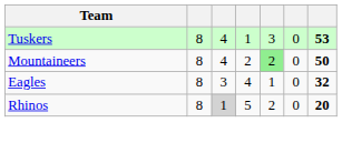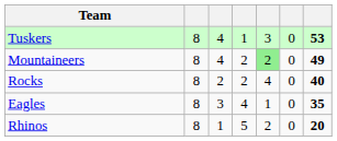Mountaineers | column 7: 50 -> 49
+ row: Rocks | 8 | 2 | 2 | 4 | 0 | 40
Eagles | column 7: 32 -> 35
Rhinos | column 3: lightgrey background -> no background
